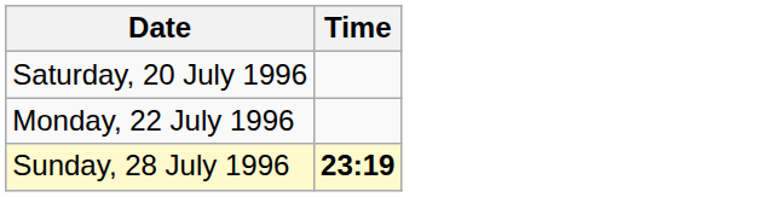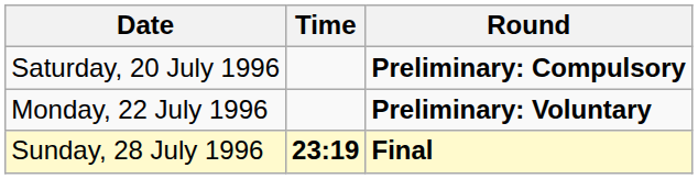+ column: Round | Preliminary: Compulsory | Preliminary: Voluntary | Final
